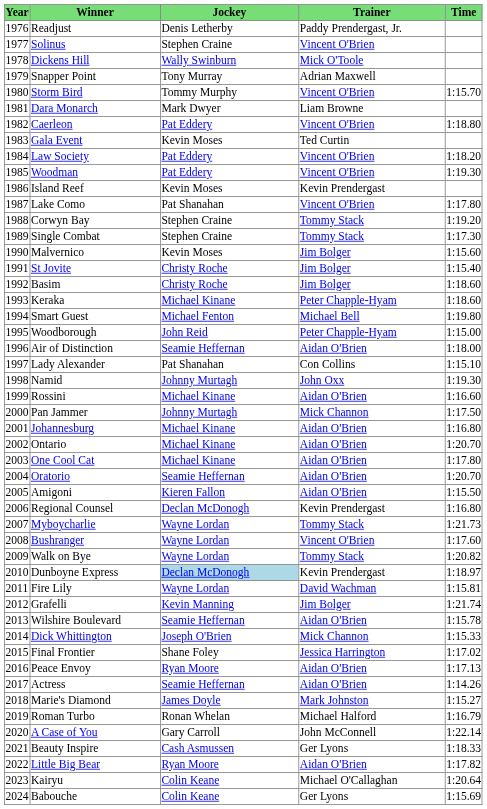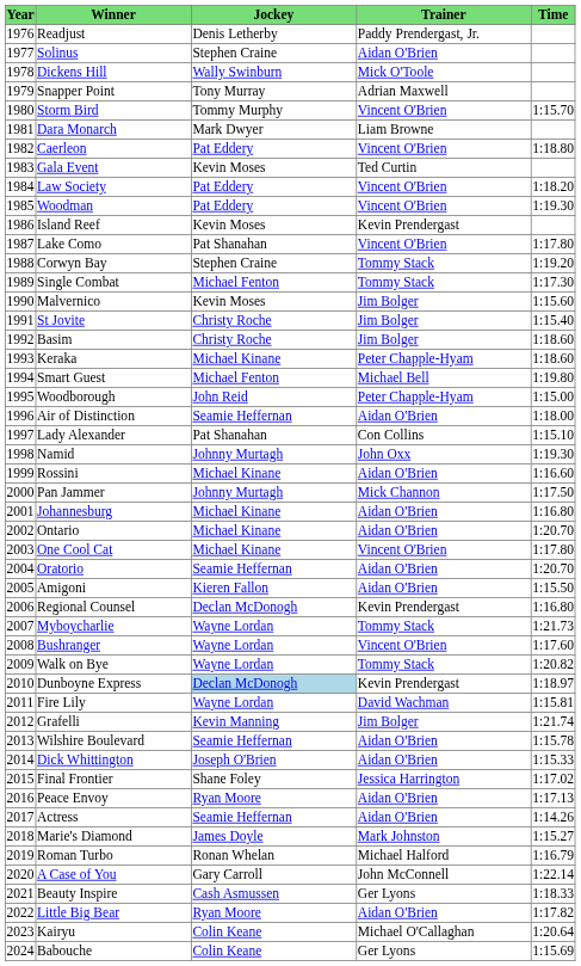Solinus | Trainer: Vincent O'Brien -> Aidan O'Brien
Single Combat | Jockey: Stephen Craine -> Michael Fenton
One Cool Cat | Trainer: Aidan O'Brien -> Vincent O'Brien
Dick Whittington | Trainer: Mick Channon -> Aidan O'Brien
